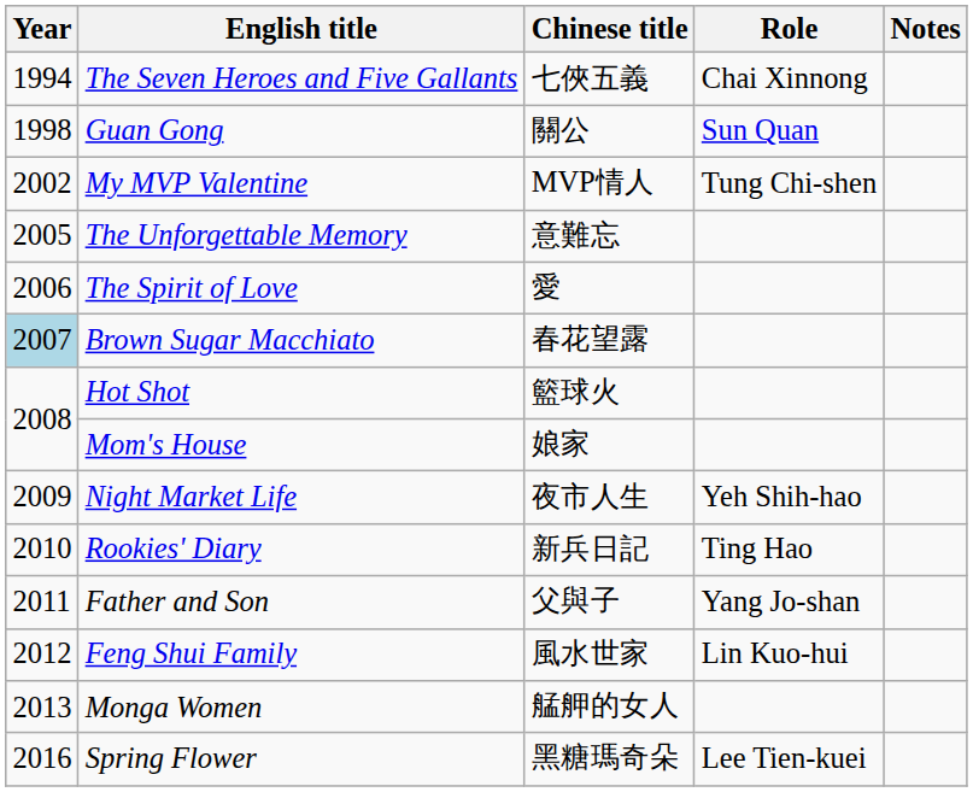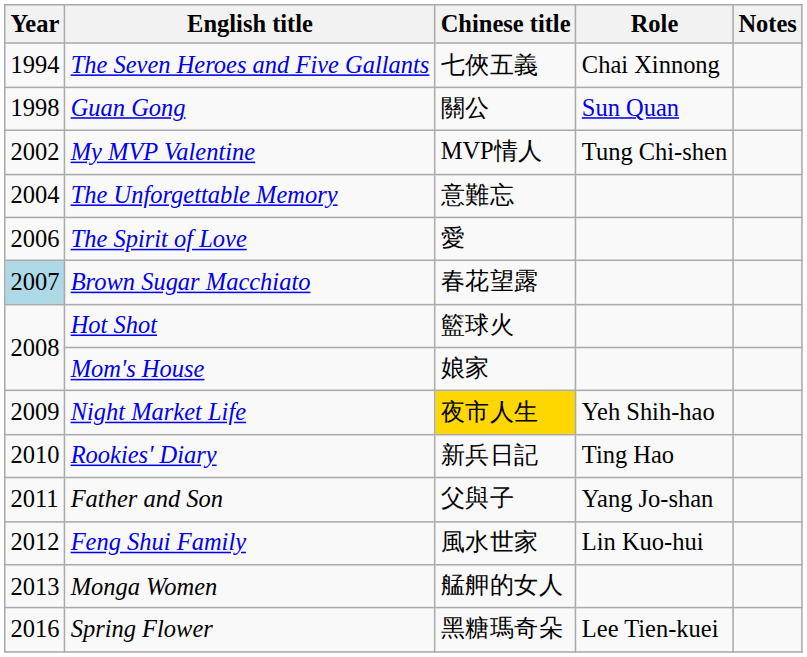The Unforgettable Memory | Year: 2005 -> 2004
Night Market Life | Chinese title: no background -> gold background
